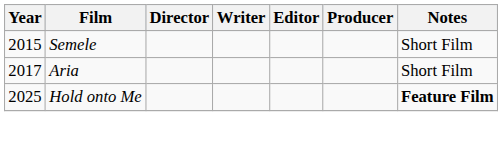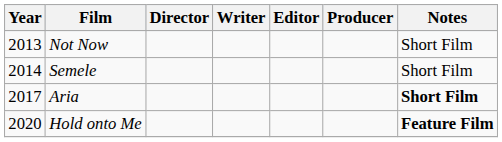+ row: 2013 | Not Now | Short Film
Semele | Year: 2015 -> 2014
Aria | Notes: normal -> bold
Hold onto Me | Year: 2025 -> 2020
